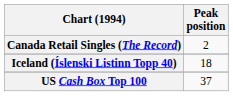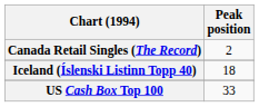US Cash Box Top 100 | Peak position: 37 -> 33
